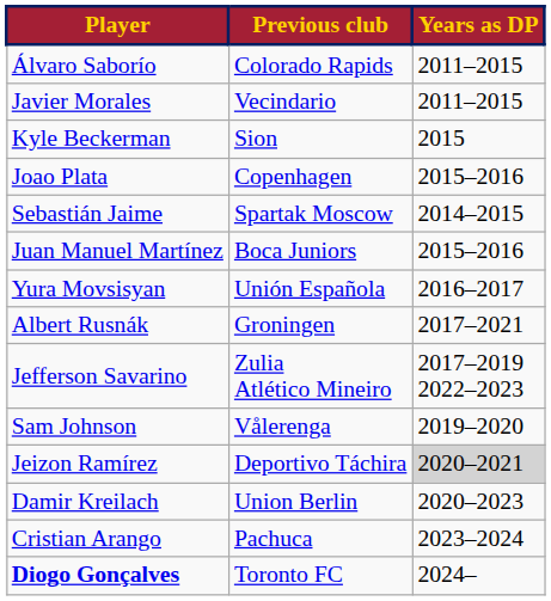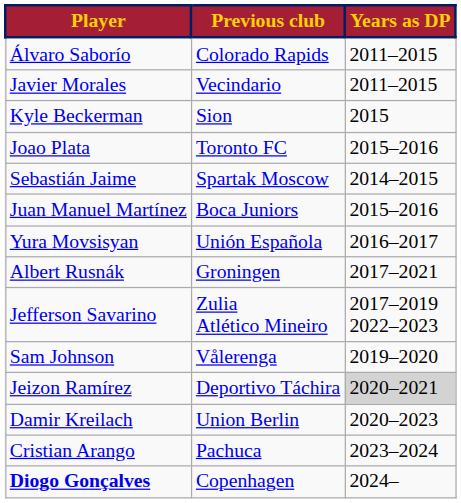Joao Plata | Previous club: Copenhagen -> Toronto FC
Diogo Gonçalves | Previous club: Toronto FC -> Copenhagen
